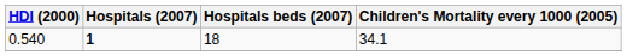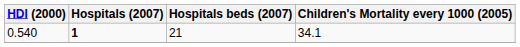0.540 | Hospitals beds (2007): 18 -> 21
